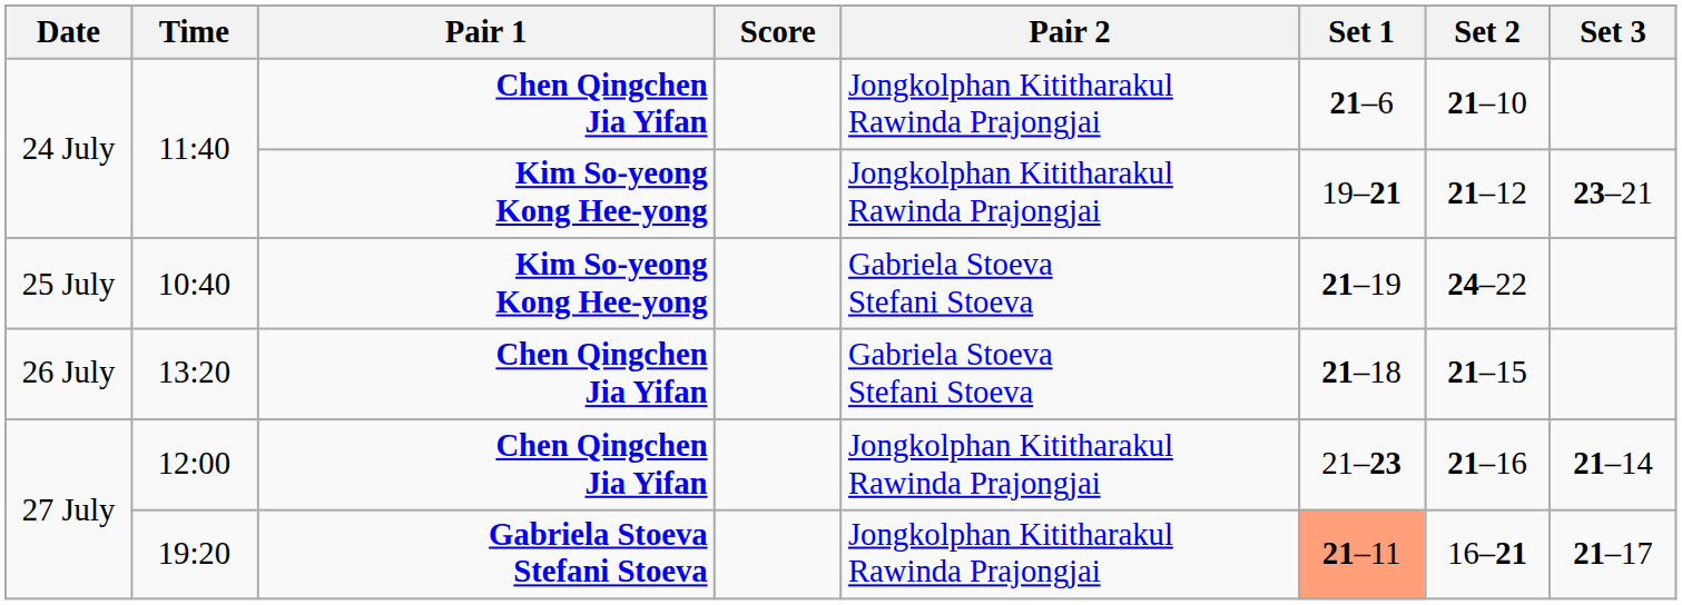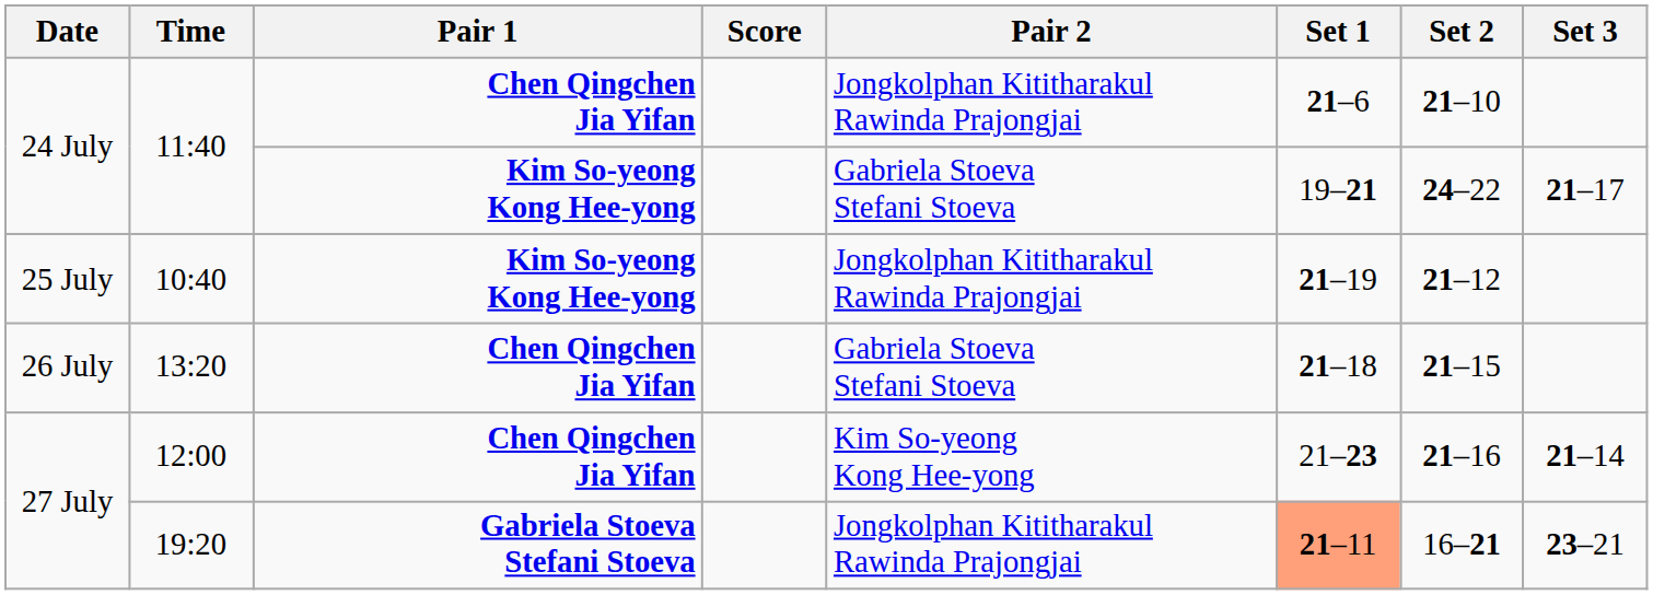11:40 / Kim So-yeong Kong Hee-yong | Pair 2: Jongkolphan Kititharakul Rawinda Prajongjai -> Gabriela Stoeva Stefani Stoeva
11:40 / Kim So-yeong Kong Hee-yong | Set 2: 21–12 -> 24–22
11:40 / Kim So-yeong Kong Hee-yong | Set 3: 23–21 -> 21–17
10:40 | Pair 2: Gabriela Stoeva Stefani Stoeva -> Jongkolphan Kititharakul Rawinda Prajongjai
10:40 | Set 2: 24–22 -> 21–12
12:00 | Pair 2: Jongkolphan Kititharakul Rawinda Prajongjai -> Kim So-yeong Kong Hee-yong
19:20 | Set 3: 21–17 -> 23–21
